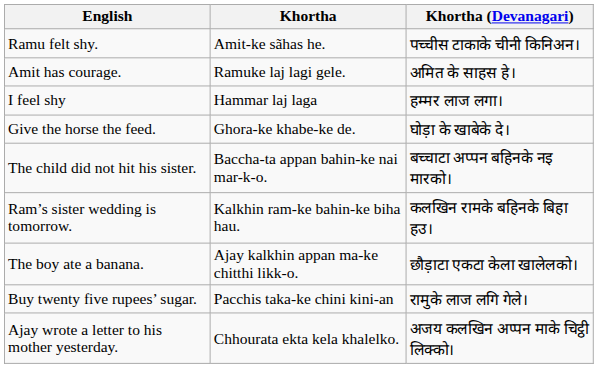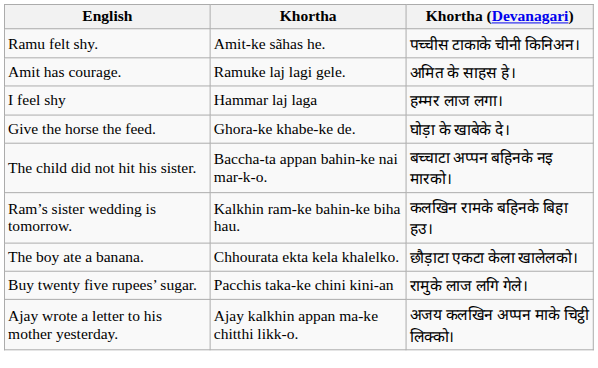The boy ate a banana. | Khortha: Ajay kalkhin appan ma-ke chitthi likk-o. -> Chhourata ekta kela khalelko.
Ajay wrote a letter to his mother yesterday. | Khortha: Chhourata ekta kela khalelko. -> Ajay kalkhin appan ma-ke chitthi likk-o.
